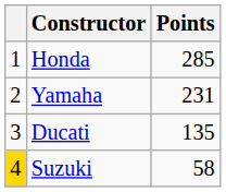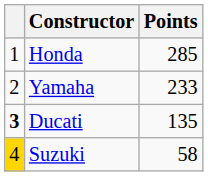Yamaha | Points: 231 -> 233
Ducati | column 1: normal -> bold
